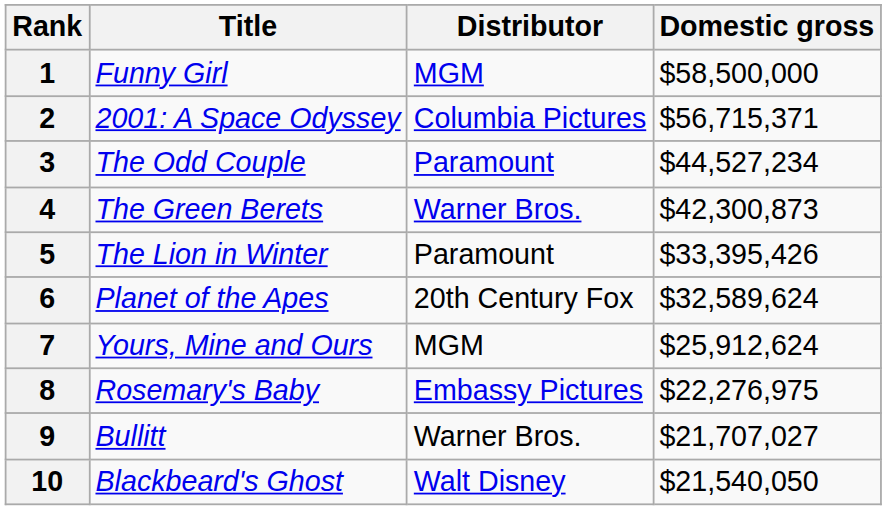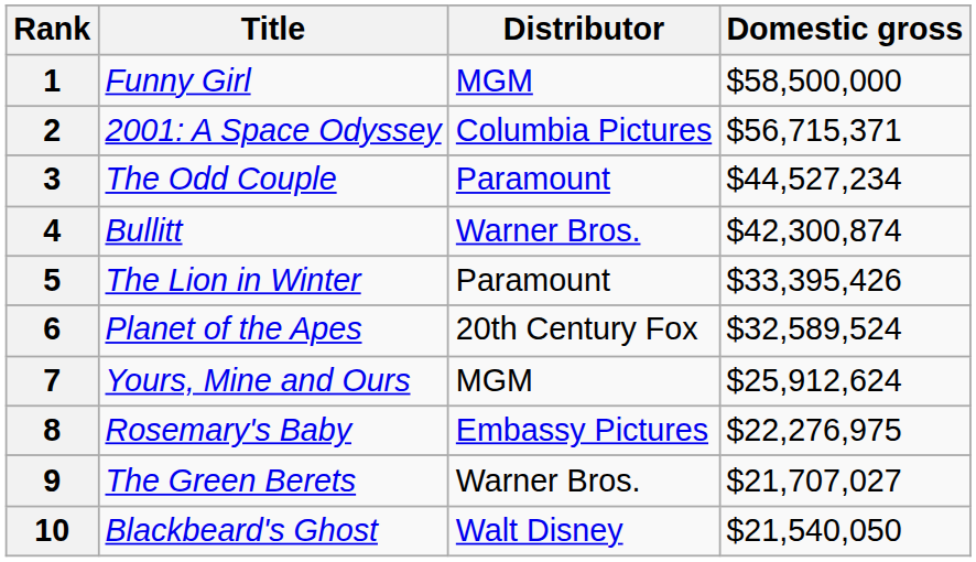4 | Title: The Green Berets -> Bullitt
4 | Domestic gross: $42,300,873 -> $42,300,874
6 | Domestic gross: $32,589,624 -> $32,589,524
9 | Title: Bullitt -> The Green Berets
